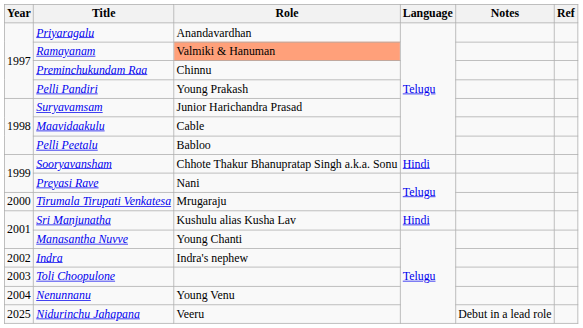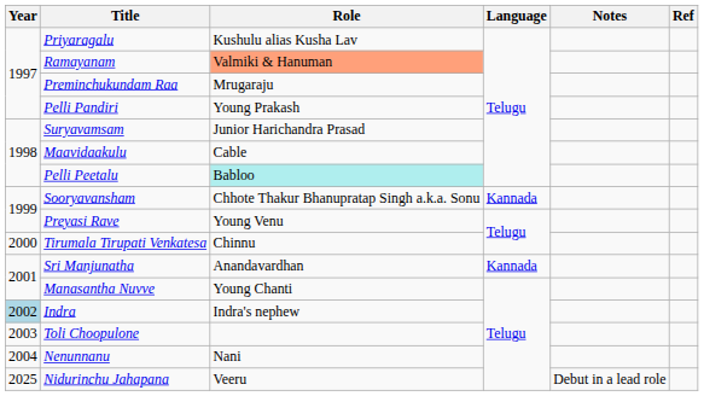Priyaragalu | Role: Anandavardhan -> Kushulu alias Kusha Lav
Preminchukundam Raa | Role: Chinnu -> Mrugaraju
Pelli Peetalu | Role: no background -> paleturquoise background
Sooryavansham | Language: Hindi -> Kannada
Preyasi Rave | Role: Nani -> Young Venu
Tirumala Tirupati Venkatesa | Role: Mrugaraju -> Chinnu
Sri Manjunatha | Role: Kushulu alias Kusha Lav -> Anandavardhan
Sri Manjunatha | Language: Hindi -> Kannada
Indra | Year: no background -> lightblue background
Nenunnanu | Role: Young Venu -> Nani
